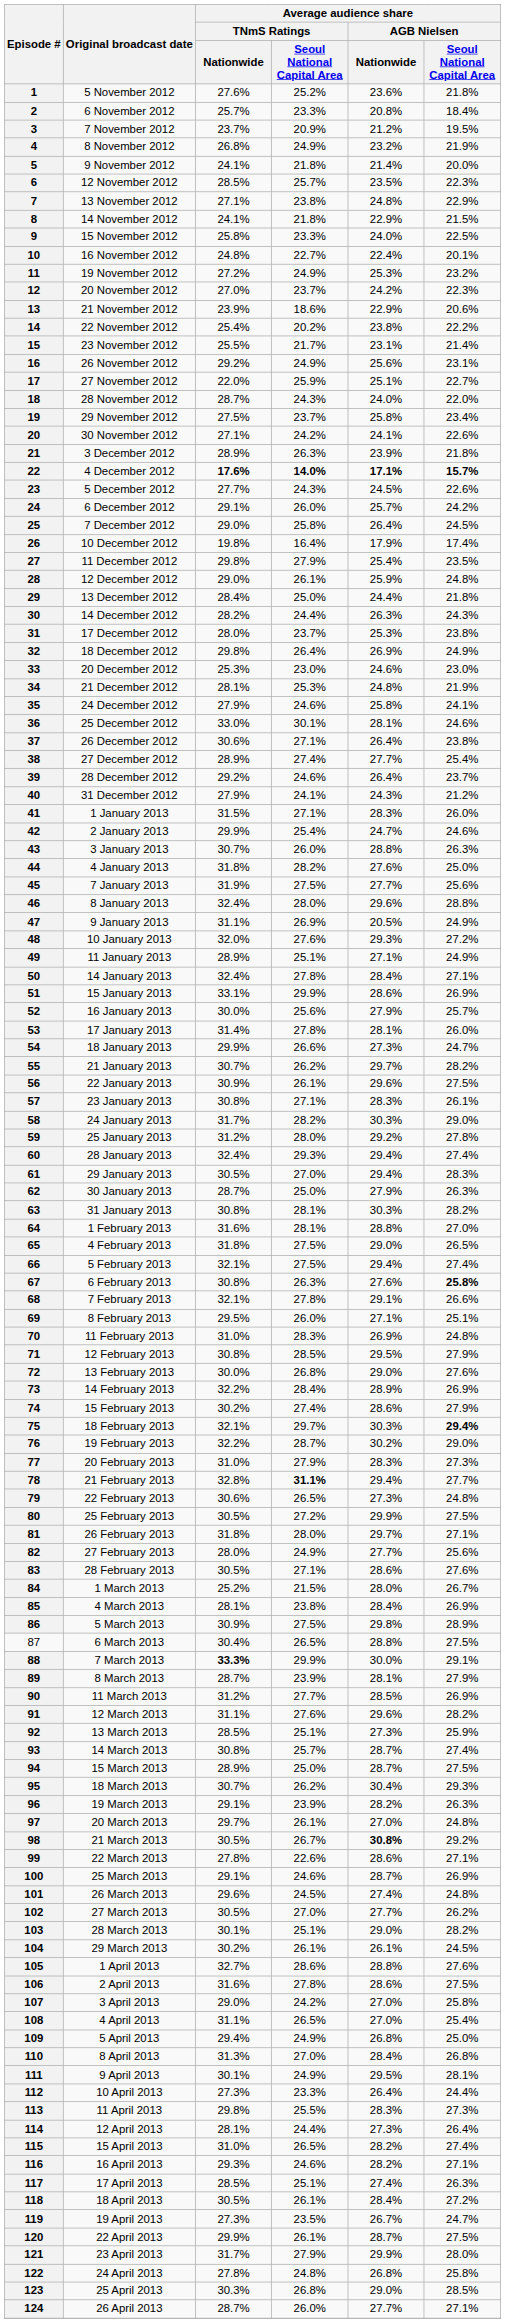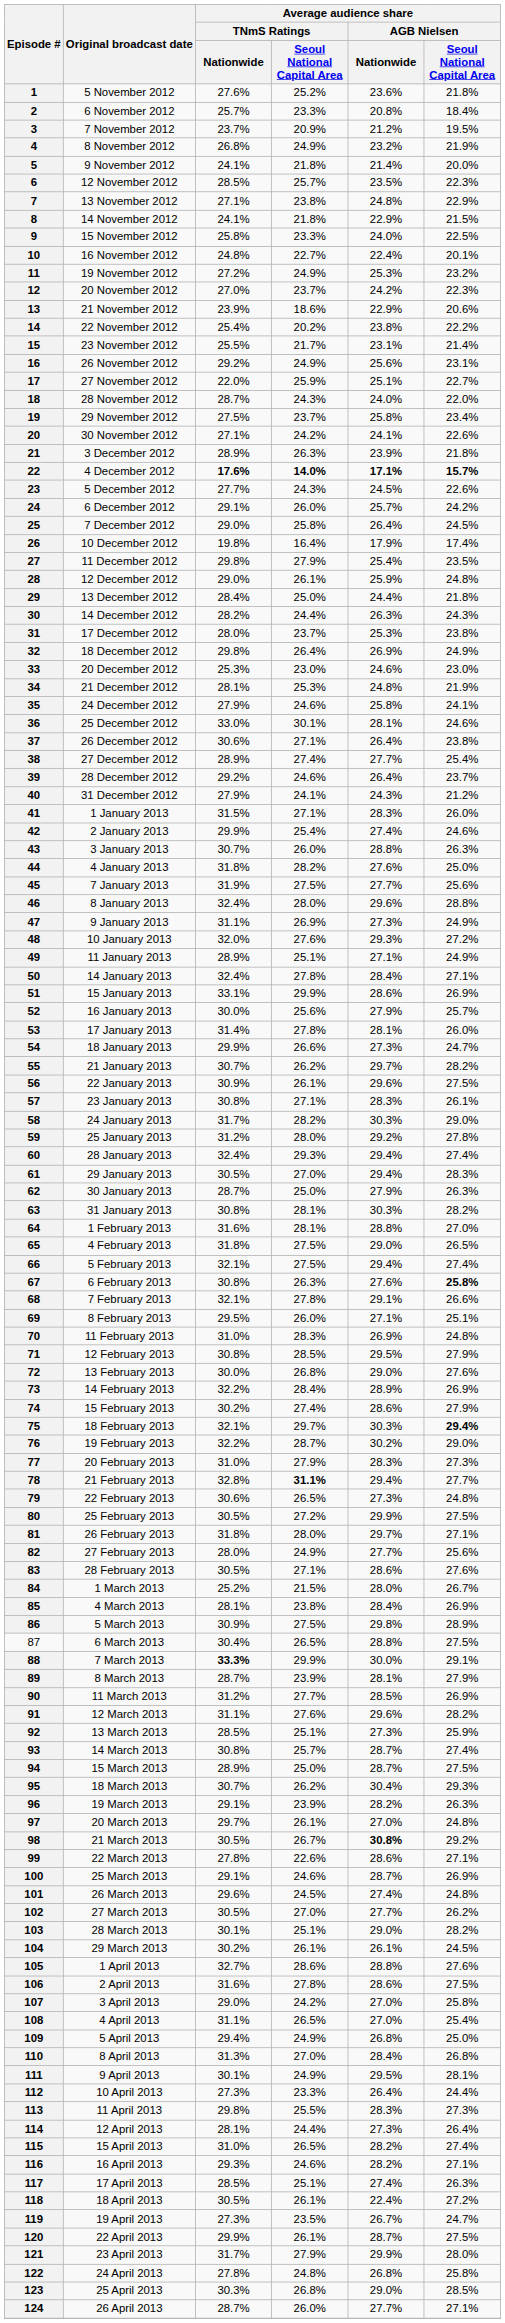42 | Average audience share / AGB Nielsen / Nationwide: 24.7% -> 27.4%
47 | Average audience share / AGB Nielsen / Nationwide: 20.5% -> 27.3%
118 | Average audience share / AGB Nielsen / Nationwide: 28.4% -> 22.4%
